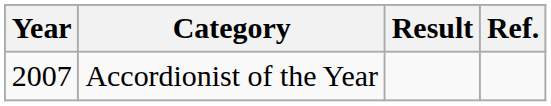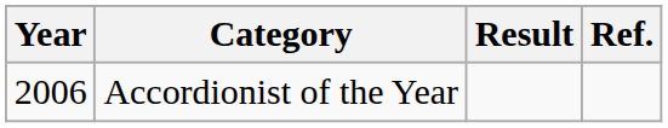Accordionist of the Year | Year: 2007 -> 2006
